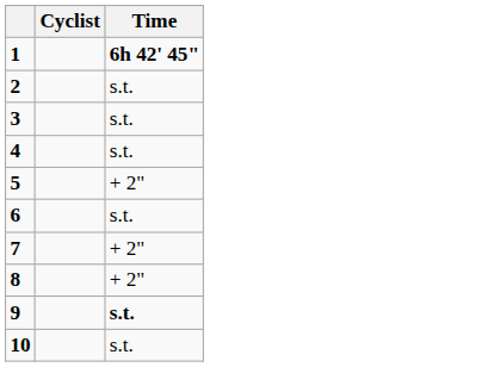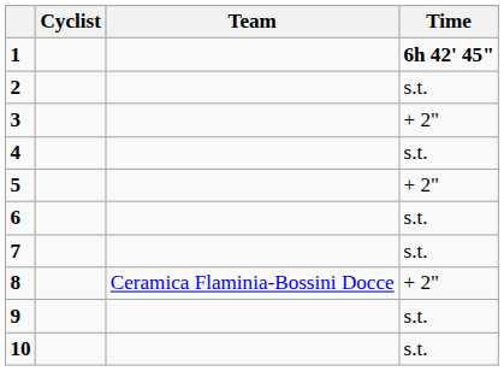+ column: Team | Ceramica Flaminia-Bossini Docce
3 | Time: s.t. -> + 2"
7 | Time: + 2" -> s.t.
9 | Time: bold -> normal
